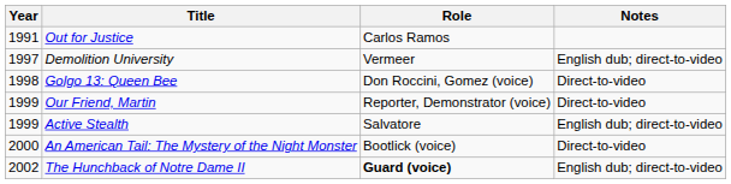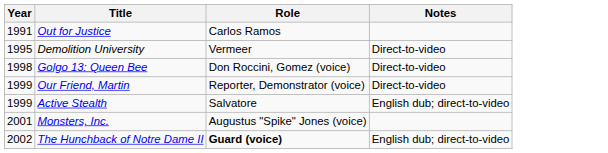Demolition University | Year: 1997 -> 1995
Demolition University | Notes: English dub; direct-to-video -> Direct-to-video
- row: 2000 | An American Tail: The Mystery of the Night Monster | Bootlick (voice) | Direct-to-video
+ row: 2001 | Monsters, Inc. | Augustus "Spike" Jones (voice)
